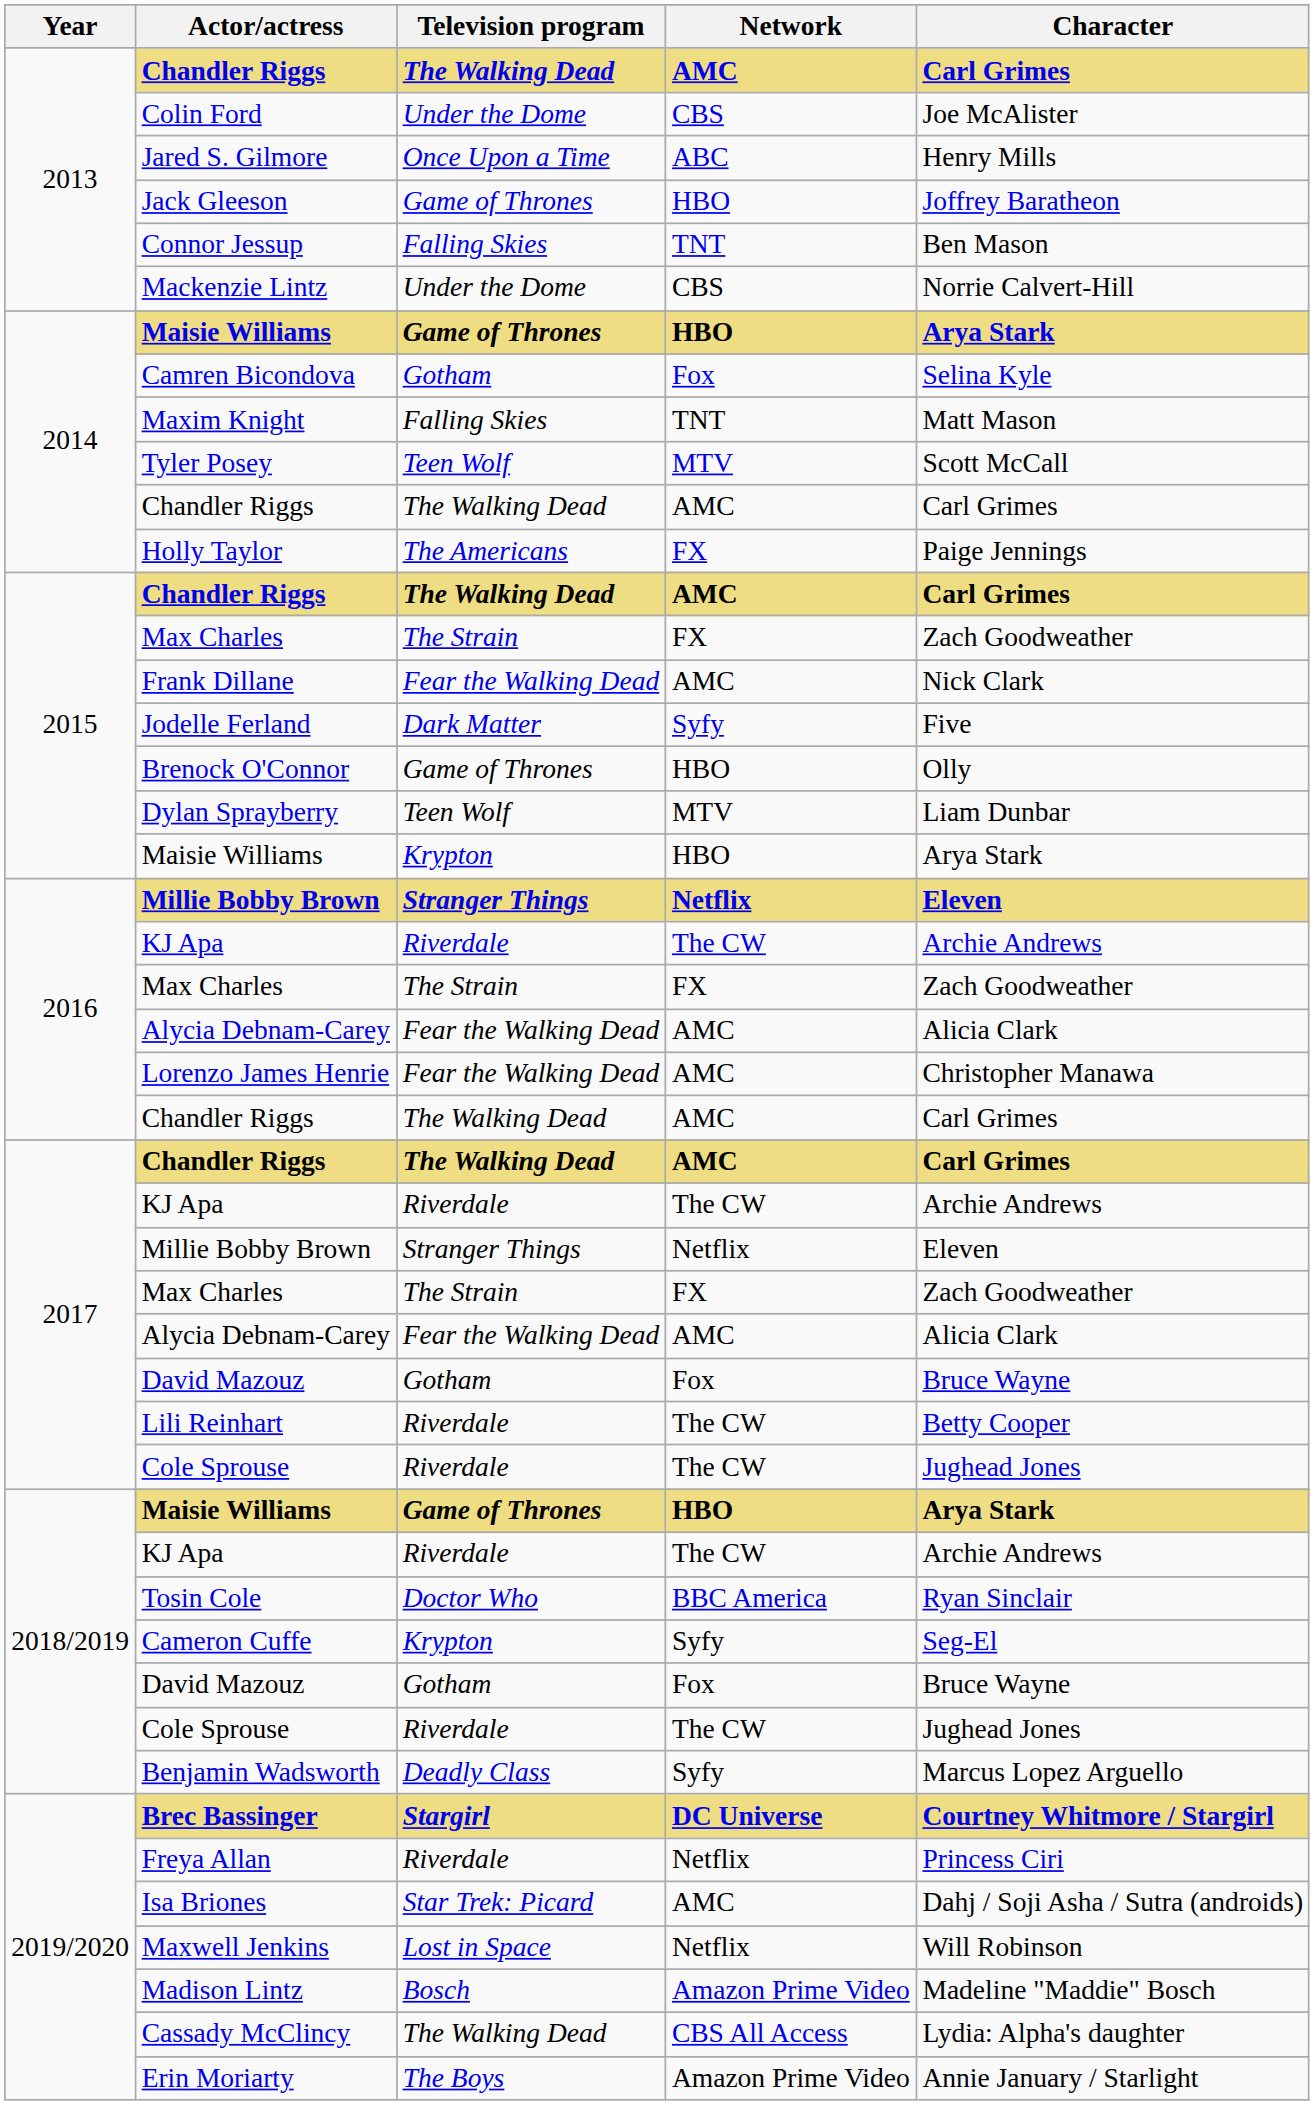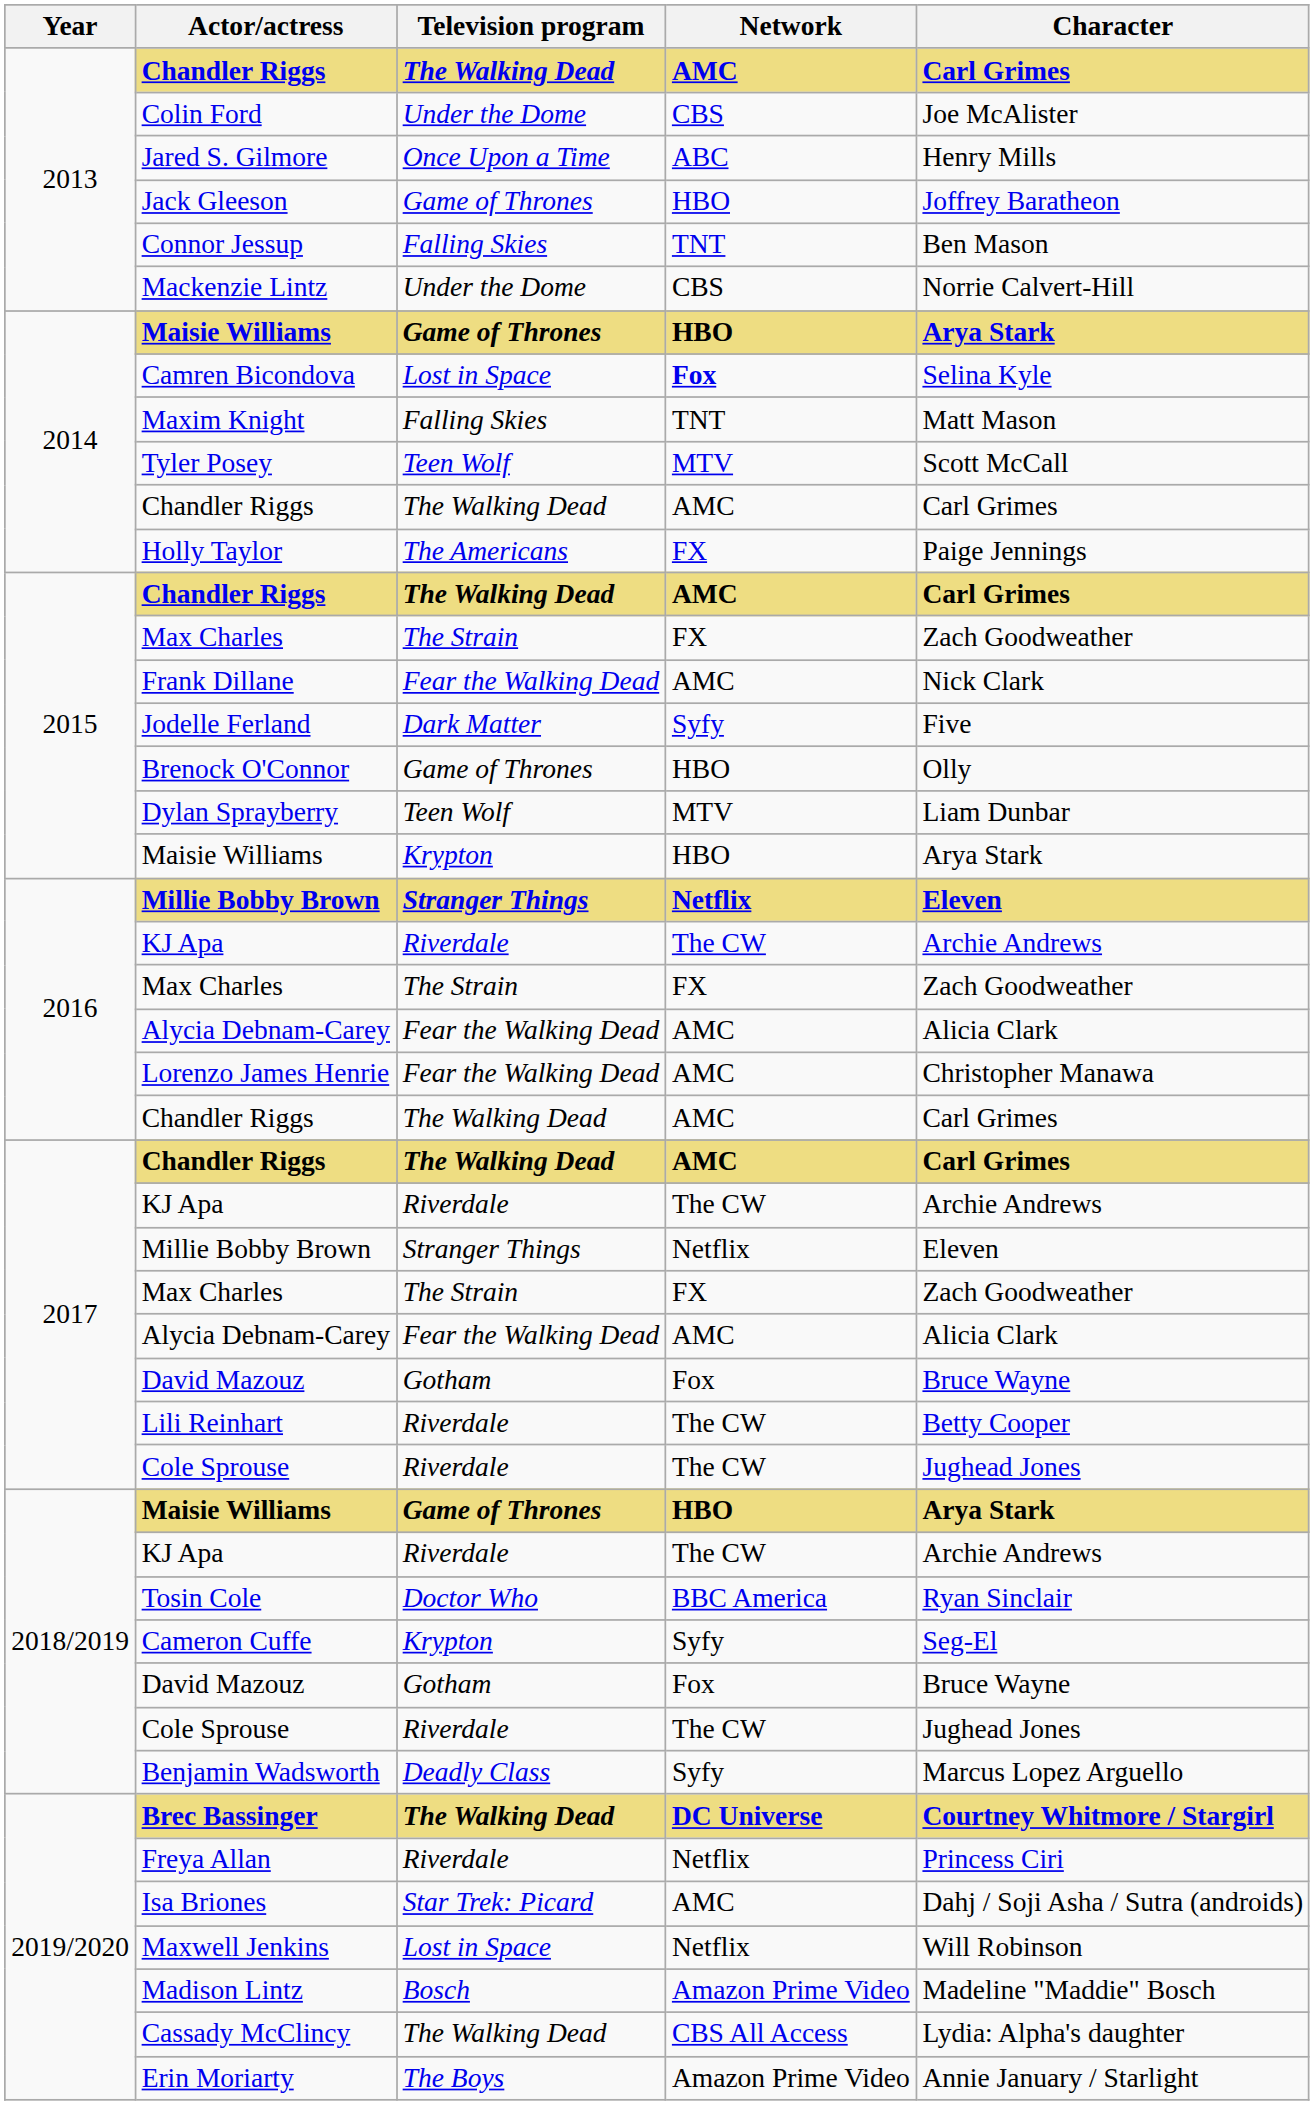Camren Bicondova | Television program: Gotham -> Lost in Space
Camren Bicondova | Network: normal -> bold
Brec Bassinger | Television program: Stargirl -> The Walking Dead
